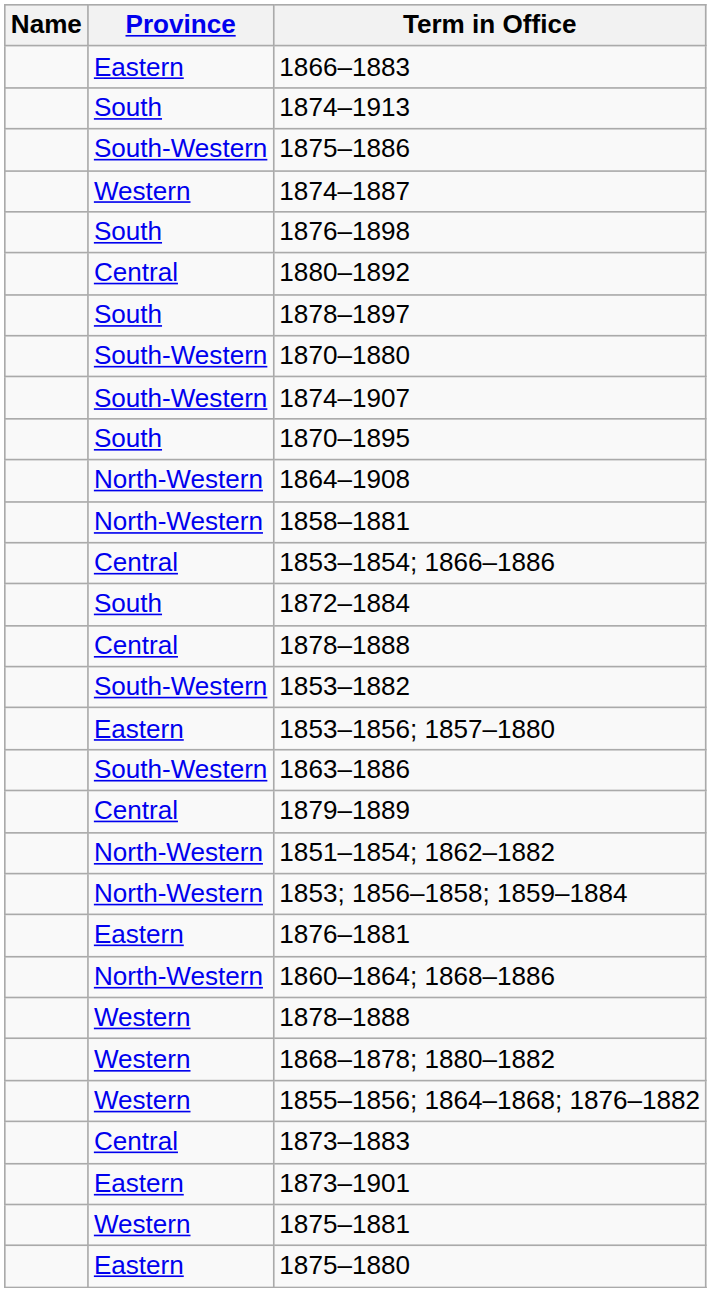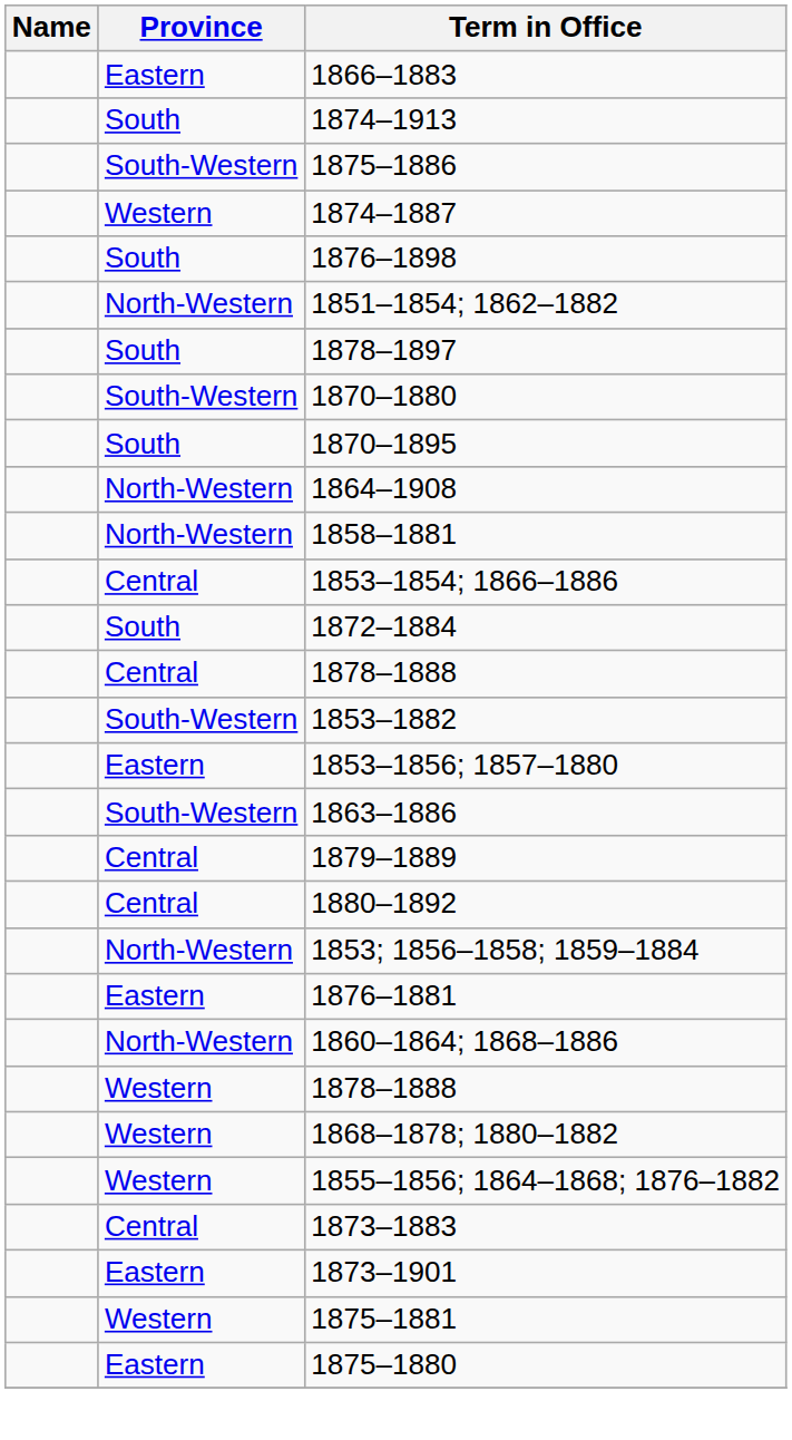rows swapped: 1851–1854; 1862–1882 <-> 1880–1892
- row: South-Western | 1874–1907
